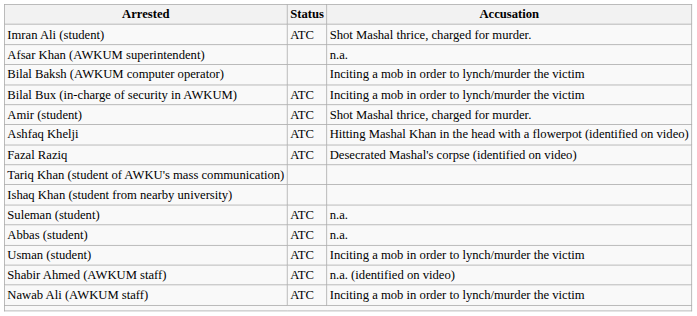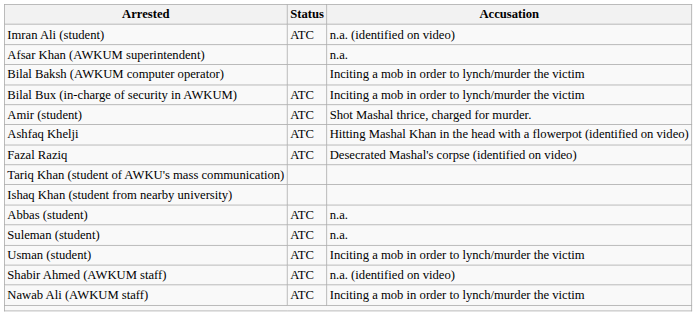Imran Ali (student) | Accusation: Shot Mashal thrice, charged for murder. -> n.a. (identified on video)
rows swapped: Abbas (student) <-> Suleman (student)
